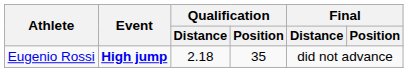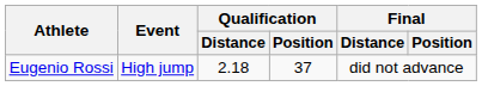Eugenio Rossi | Event: bold -> normal
Eugenio Rossi | Qualification / Position: 35 -> 37
